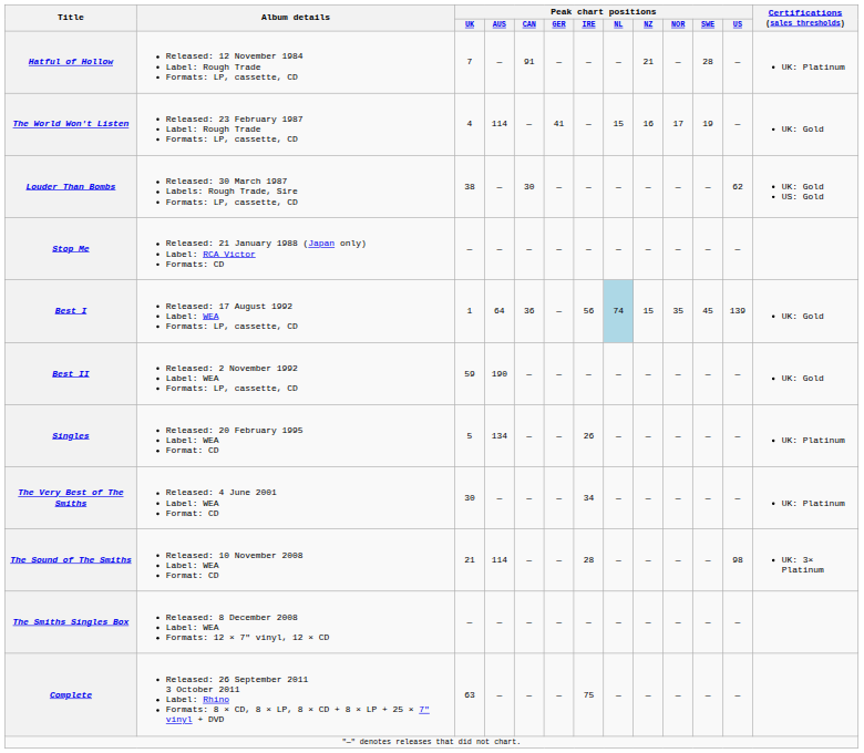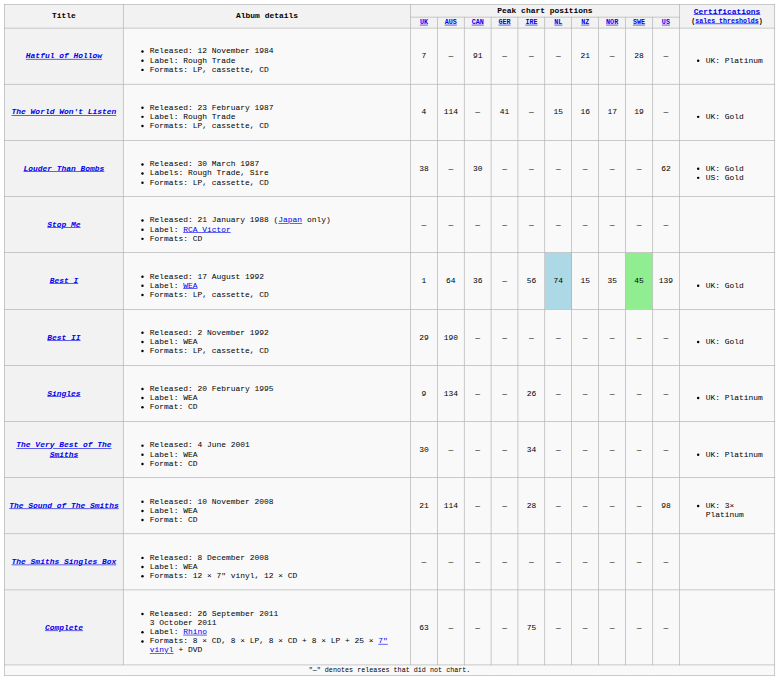Best I | Peak chart positions / SWE: no background -> lightgreen background
Best II | Peak chart positions / UK: 59 -> 29
Singles | Peak chart positions / UK: 5 -> 9
